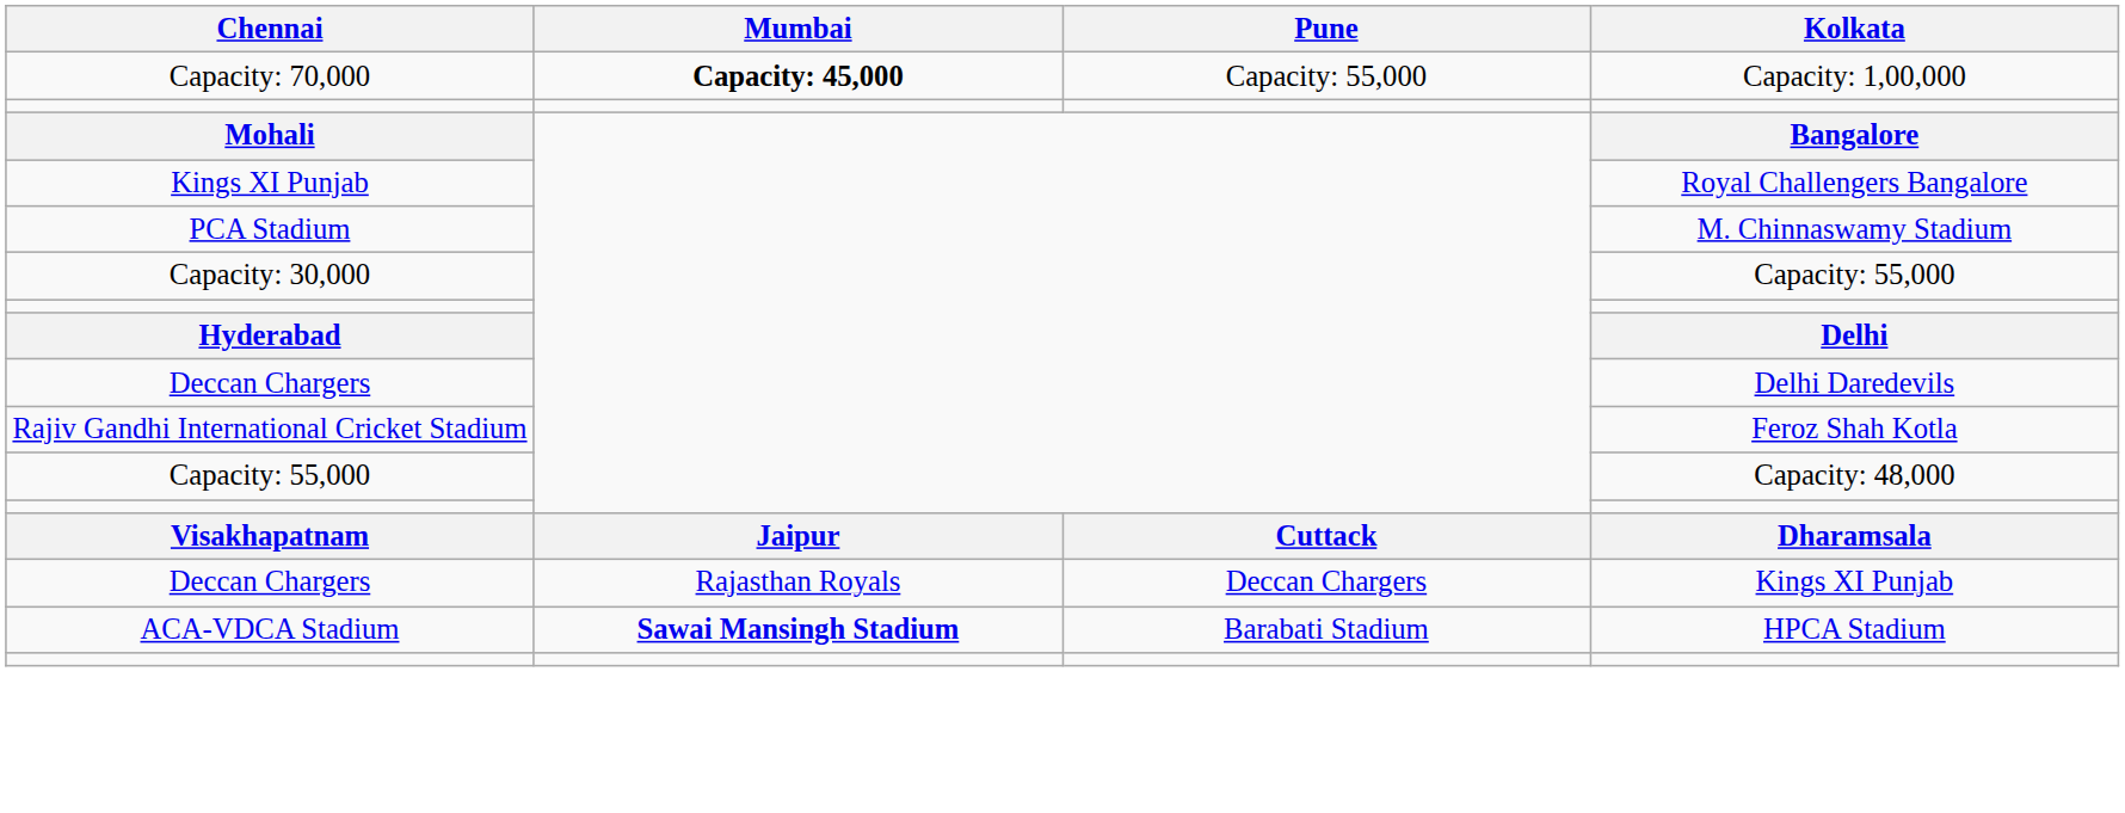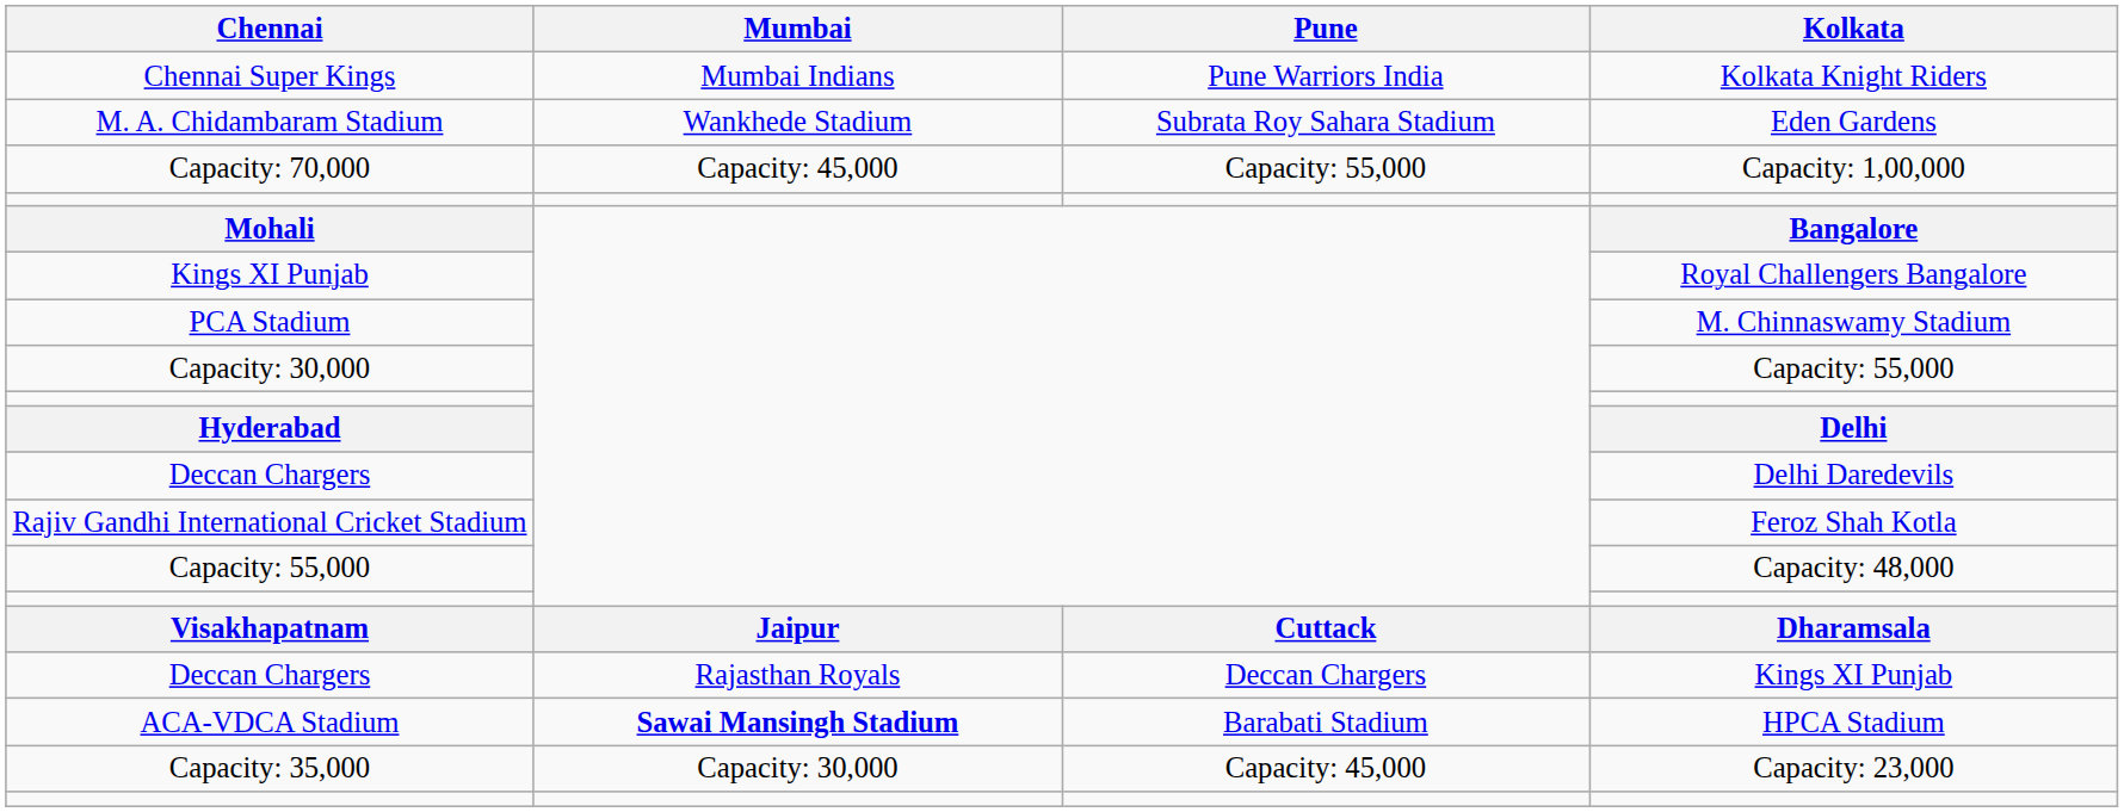+ row: Chennai Super Kings | Mumbai Indians | Pune Warriors India | Kolkata Knight Riders
+ row: M. A. Chidambaram Stadium | Wankhede Stadium | Subrata Roy Sahara Stadium | Eden Gardens
Capacity: 1,00,000 | Mumbai: bold -> normal
+ row: Capacity: 35,000 | Capacity: 30,000 | Capacity: 45,000 | Capacity: 23,000
